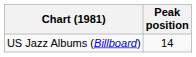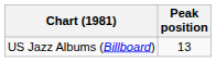US Jazz Albums (Billboard) | Peak position: 14 -> 13
